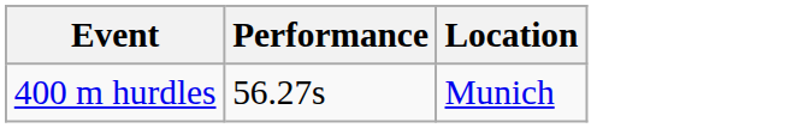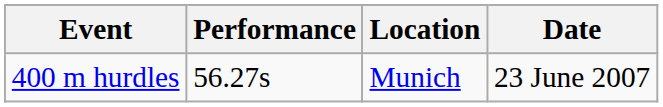+ column: Date | 23 June 2007
